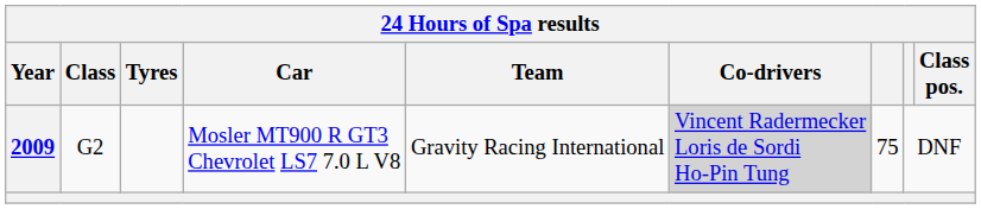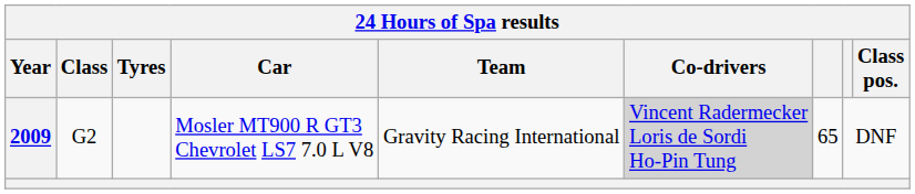2009 | column 7: 75 -> 65
